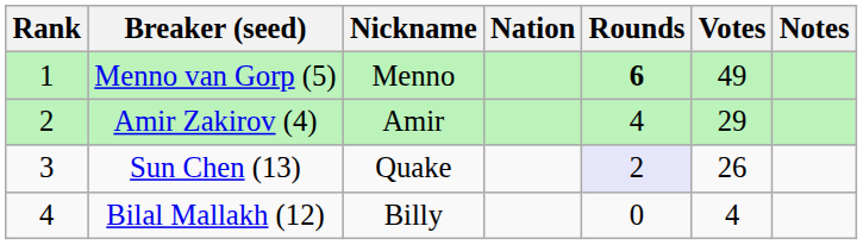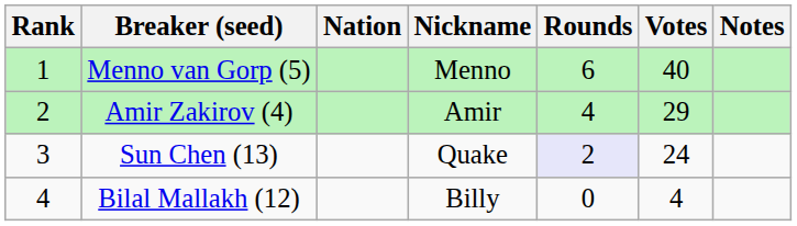columns swapped: Nickname <-> Nation
Menno van Gorp (5) | Rounds: bold -> normal
Menno van Gorp (5) | Votes: 49 -> 40
Sun Chen (13) | Votes: 26 -> 24
